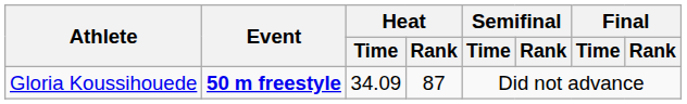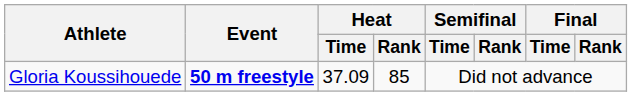Gloria Koussihouede | Heat / Time: 34.09 -> 37.09
Gloria Koussihouede | Heat / Rank: 87 -> 85
